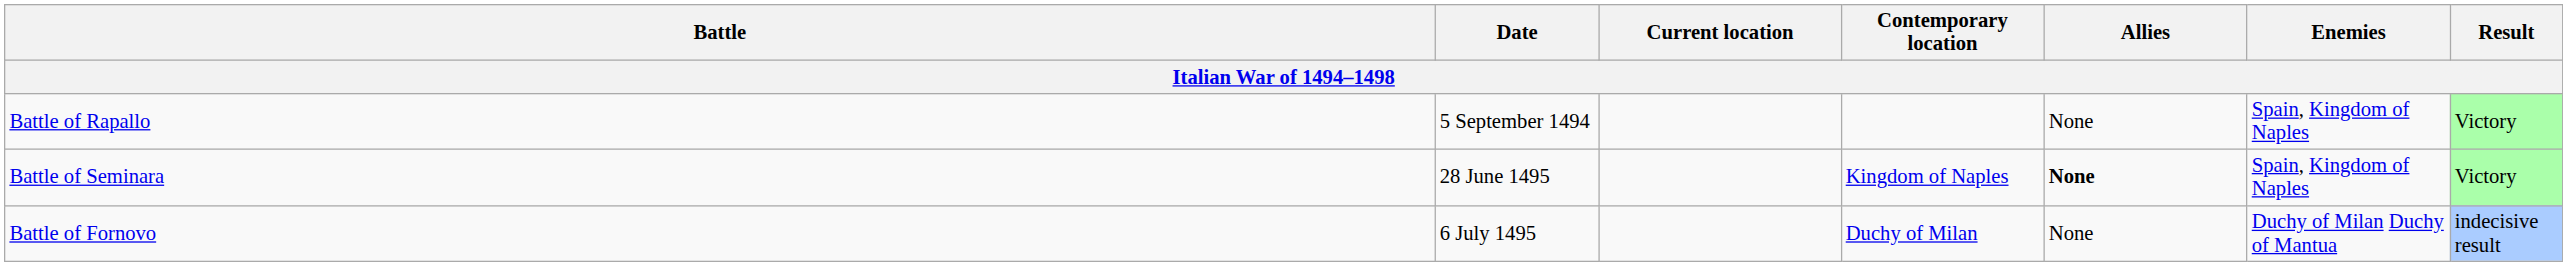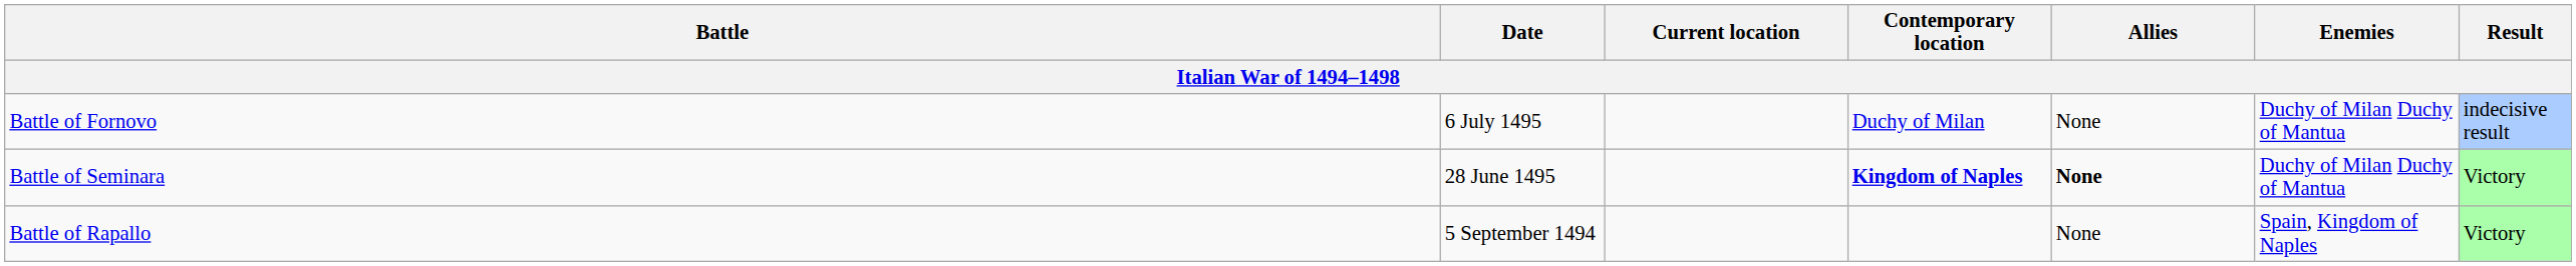rows swapped: Battle of Rapallo <-> Battle of Fornovo
Battle of Seminara | Contemporary location: normal -> bold
Battle of Seminara | Enemies: Spain, Kingdom of Naples -> Duchy of Milan Duchy of Mantua
